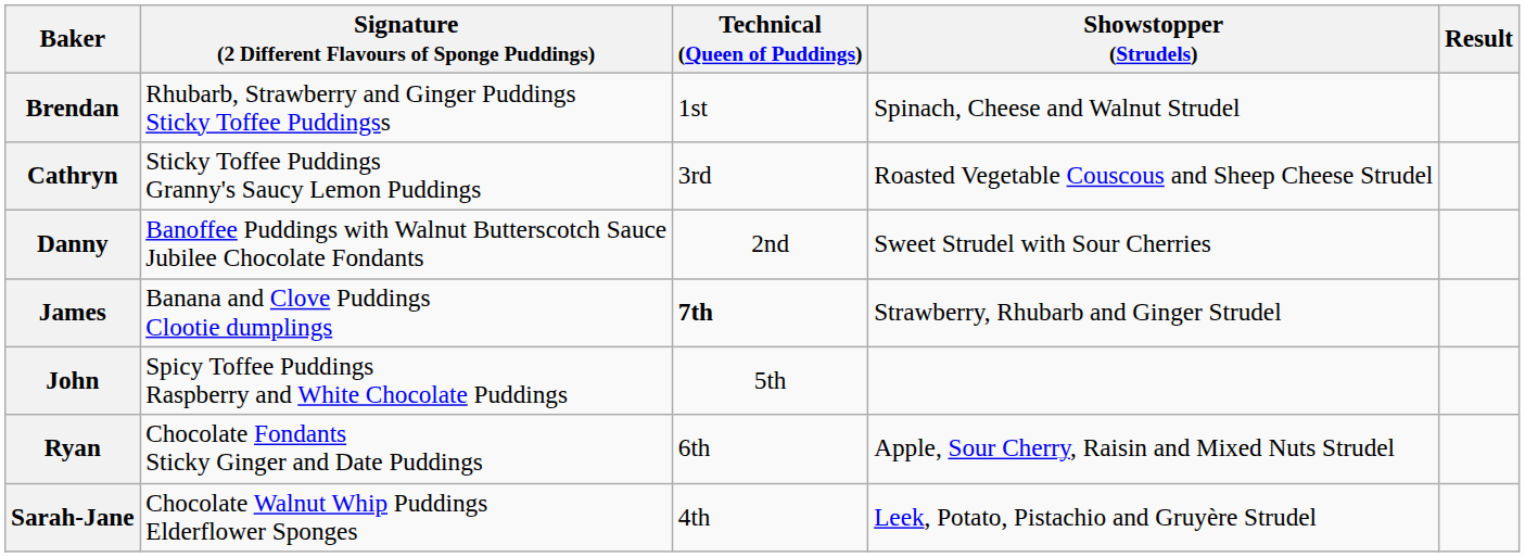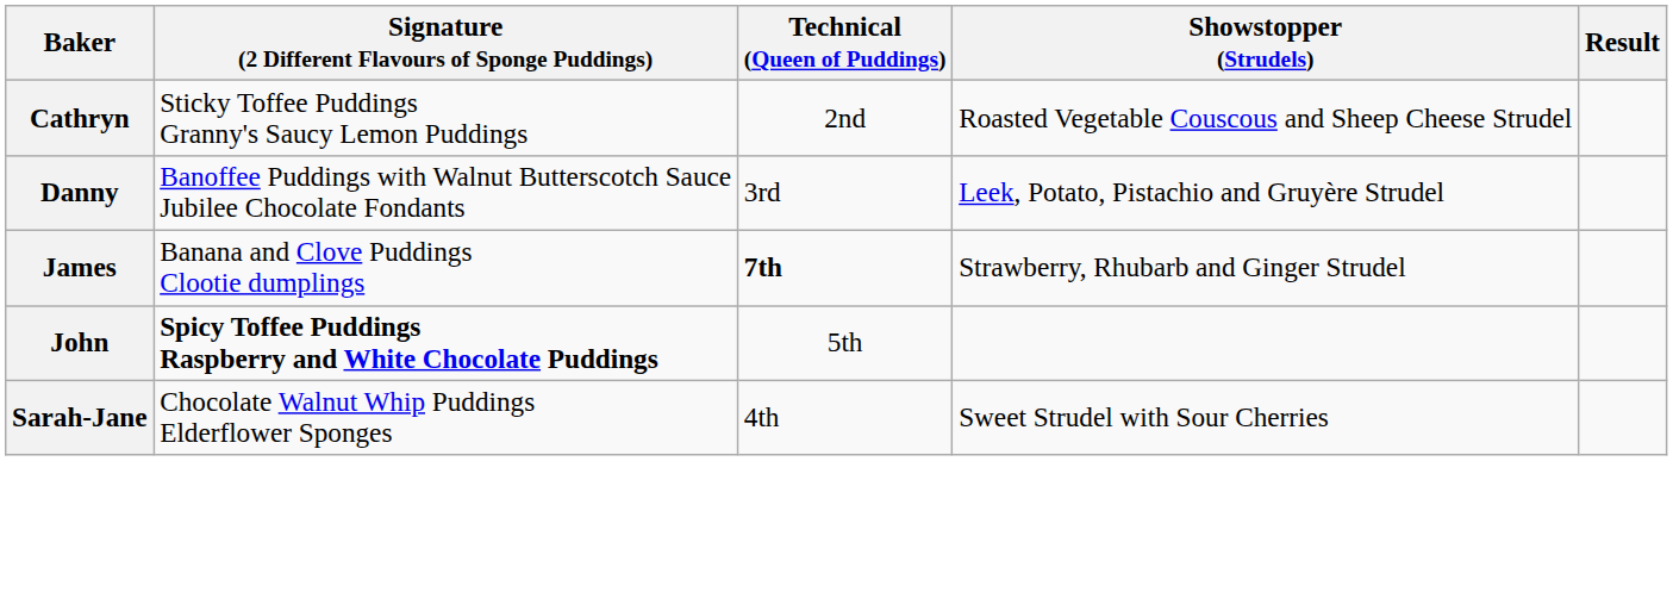- row: Brendan | Rhubarb, Strawberry and Ginger Puddings Sticky Toffee Puddingss | 1st | Spinach, Cheese and Walnut Strudel
Cathryn | Technical (Queen of Puddings): 3rd -> 2nd
Danny | Technical (Queen of Puddings): 2nd -> 3rd
Danny | Showstopper (Strudels): Sweet Strudel with Sour Cherries -> Leek, Potato, Pistachio and Gruyère Strudel
John | Signature (2 Different Flavours of Sponge Puddings): normal -> bold
- row: Ryan | Chocolate Fondants Sticky Ginger and Date Puddings | 6th | Apple, Sour Cherry, Raisin and Mixed Nuts Strudel
Sarah-Jane | Showstopper (Strudels): Leek, Potato, Pistachio and Gruyère Strudel -> Sweet Strudel with Sour Cherries
